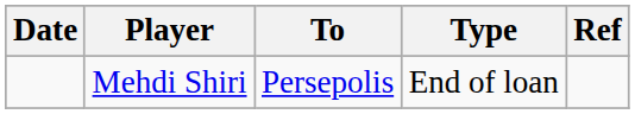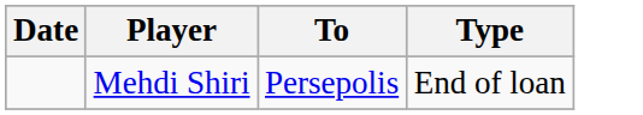- column: Ref
